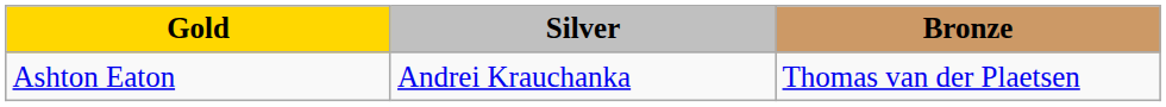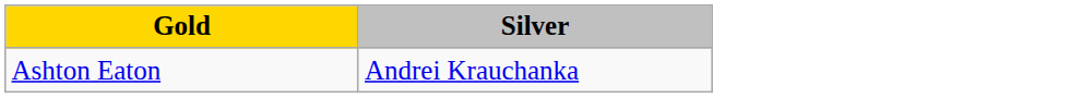- column: Bronze | Thomas van der Plaetsen
